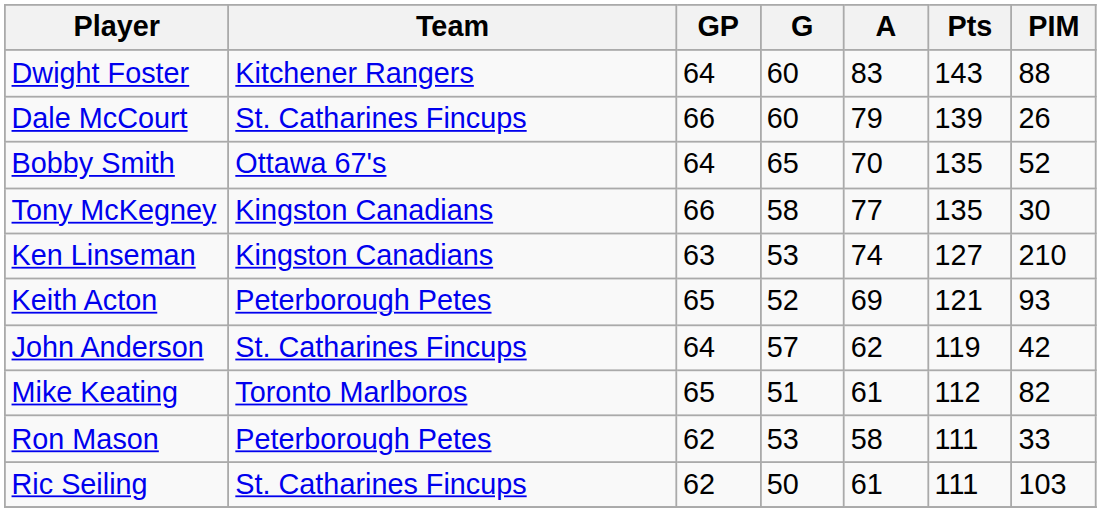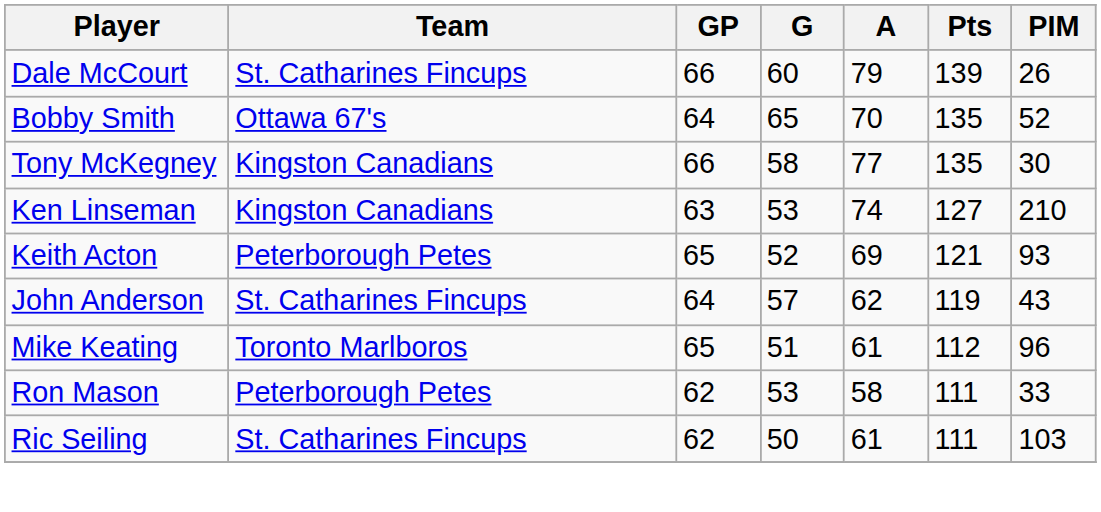- row: Dwight Foster | Kitchener Rangers | 64 | 60 | 83 | 143 | 88
John Anderson | PIM: 42 -> 43
Mike Keating | PIM: 82 -> 96
